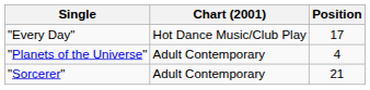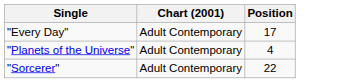"Every Day" | Chart (2001): Hot Dance Music/Club Play -> Adult Contemporary
"Sorcerer" | Position: 21 -> 22
